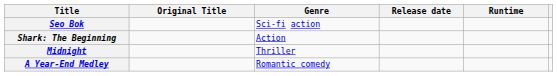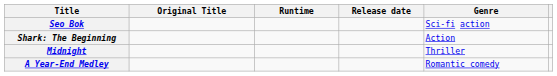columns swapped: Genre <-> Runtime
